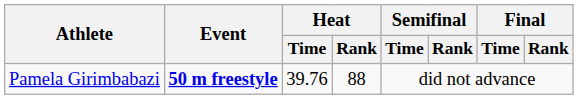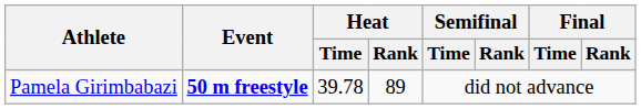Pamela Girimbabazi | Heat / Time: 39.76 -> 39.78
Pamela Girimbabazi | Heat / Rank: 88 -> 89
